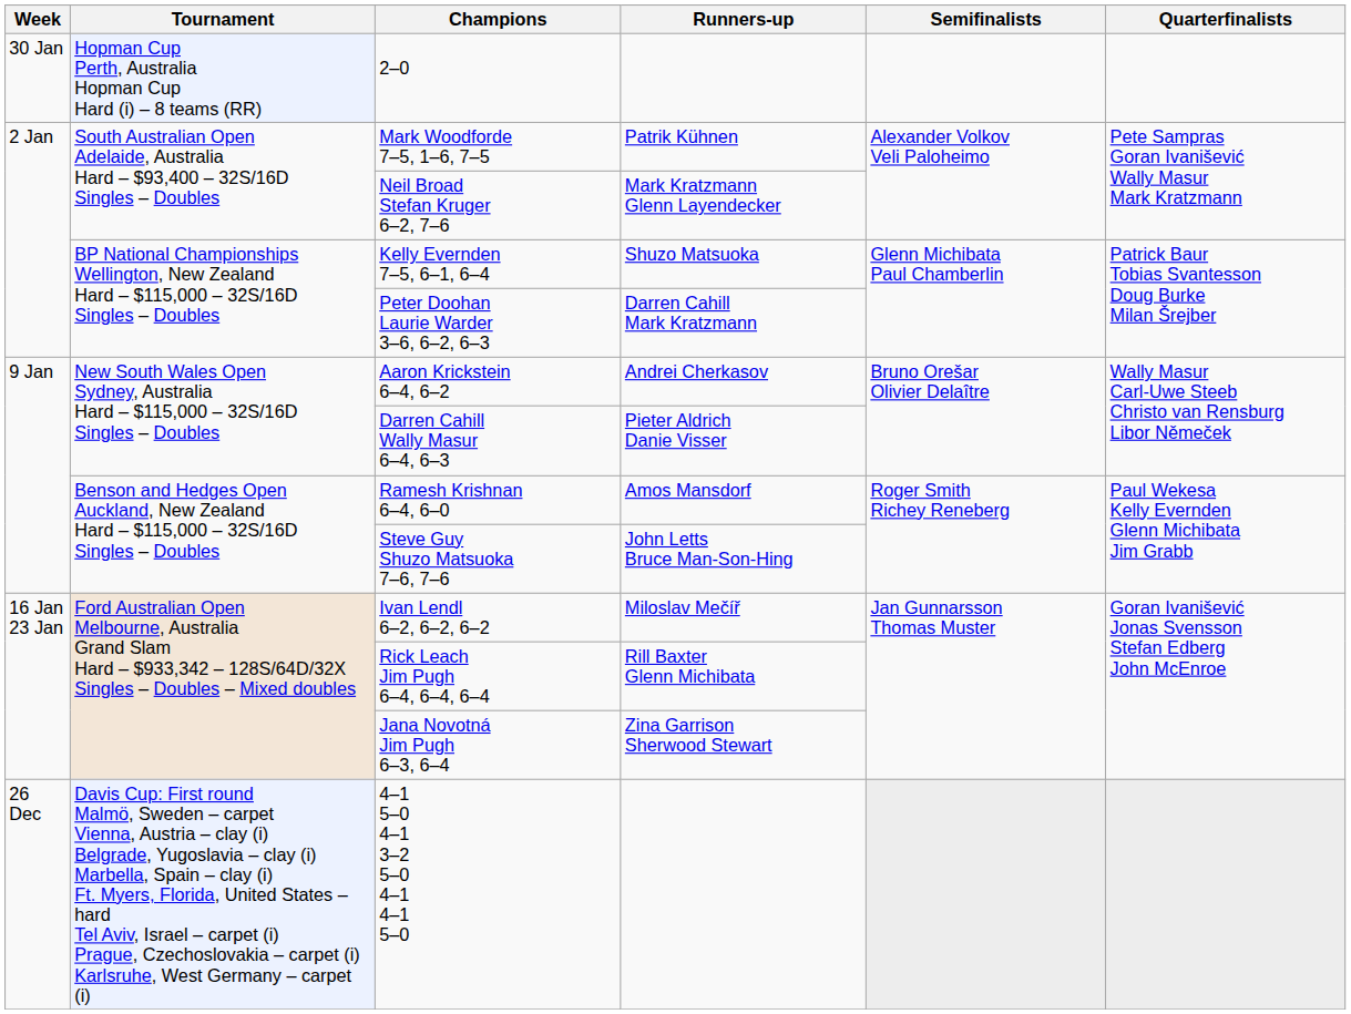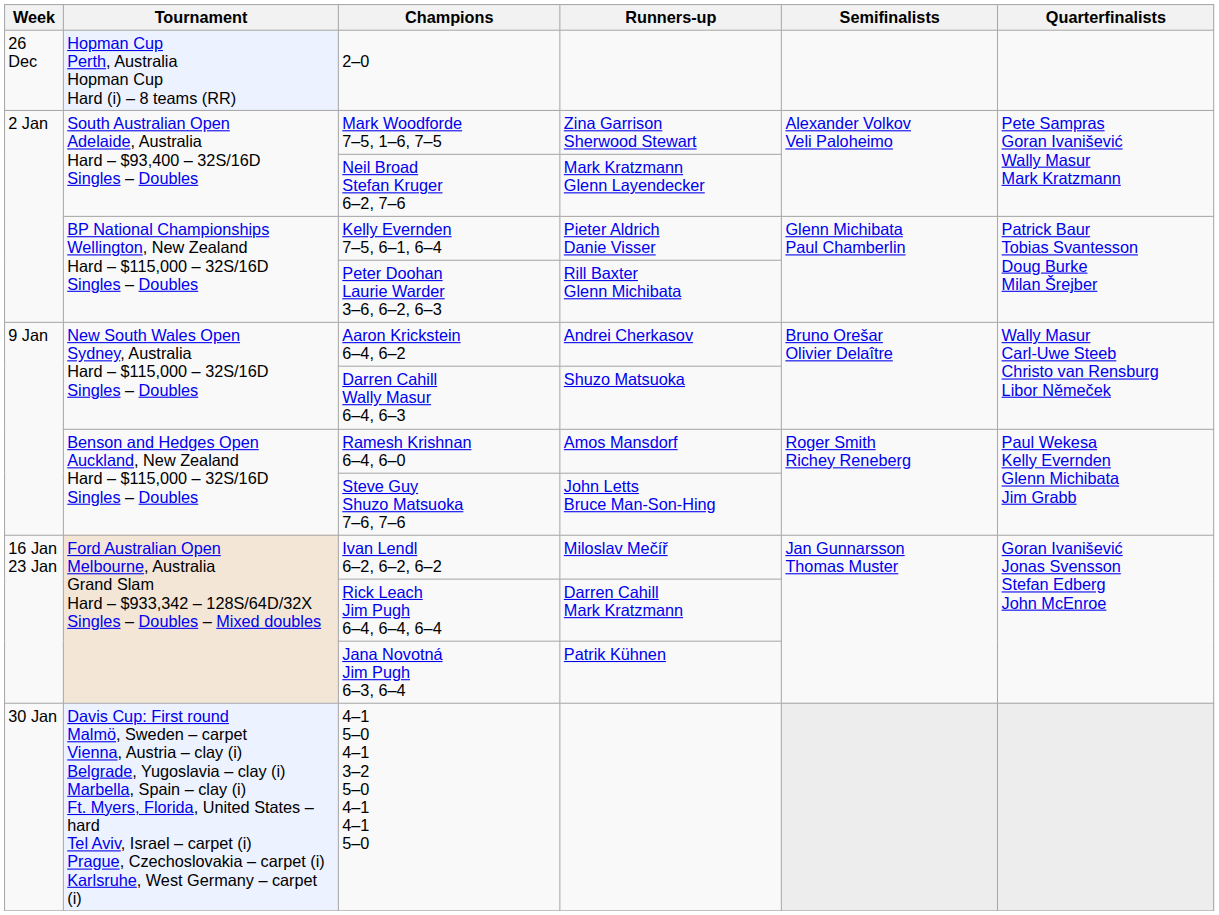2–0 | Week: 30 Jan -> 26 Dec
Mark Woodforde 7–5, 1–6, 7–5 | Runners-up: Patrik Kühnen -> Zina Garrison Sherwood Stewart
Kelly Evernden 7–5, 6–1, 6–4 | Runners-up: Shuzo Matsuoka -> Pieter Aldrich Danie Visser
Peter Doohan Laurie Warder 3–6, 6–2, 6–3 | Runners-up: Darren Cahill Mark Kratzmann -> Rill Baxter Glenn Michibata
Darren Cahill Wally Masur 6–4, 6–3 | Runners-up: Pieter Aldrich Danie Visser -> Shuzo Matsuoka
Rick Leach Jim Pugh 6–4, 6–4, 6–4 | Runners-up: Rill Baxter Glenn Michibata -> Darren Cahill Mark Kratzmann
Jana Novotná Jim Pugh 6–3, 6–4 | Runners-up: Zina Garrison Sherwood Stewart -> Patrik Kühnen
4–1 5–0 4–1 3–2 5–0 4–1 4–1 5–0 | Week: 26 Dec -> 30 Jan
